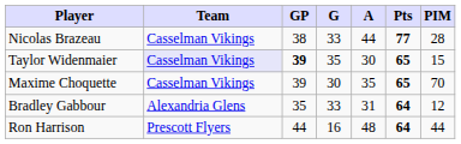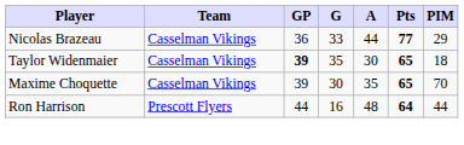Nicolas Brazeau | GP: 38 -> 36
Nicolas Brazeau | PIM: 28 -> 29
Taylor Widenmaier | Team: lavender background -> no background
Taylor Widenmaier | PIM: 15 -> 18
- row: Bradley Gabbour | Alexandria Glens | 35 | 33 | 31 | 64 | 12
